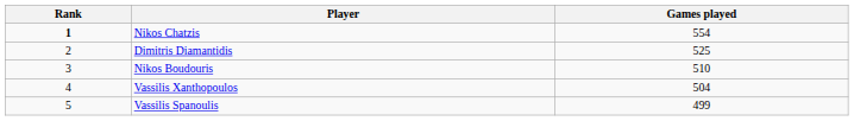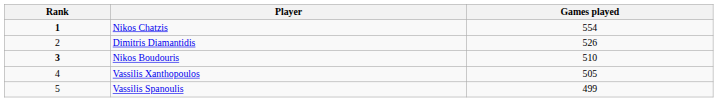Dimitris Diamantidis | Games played: 525 -> 526
Nikos Boudouris | Rank: normal -> bold
Vassilis Xanthopoulos | Games played: 504 -> 505
